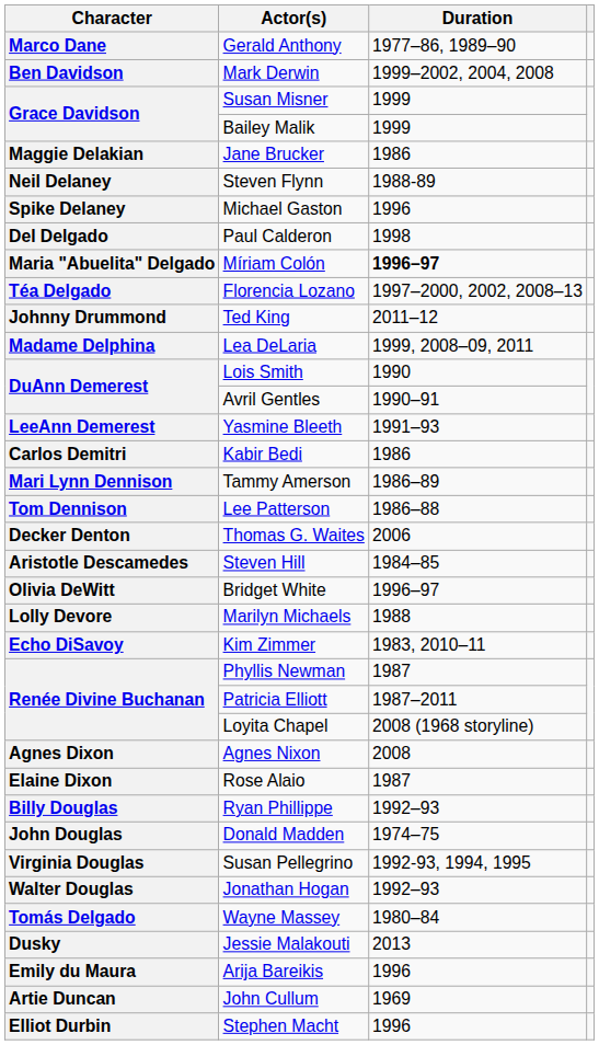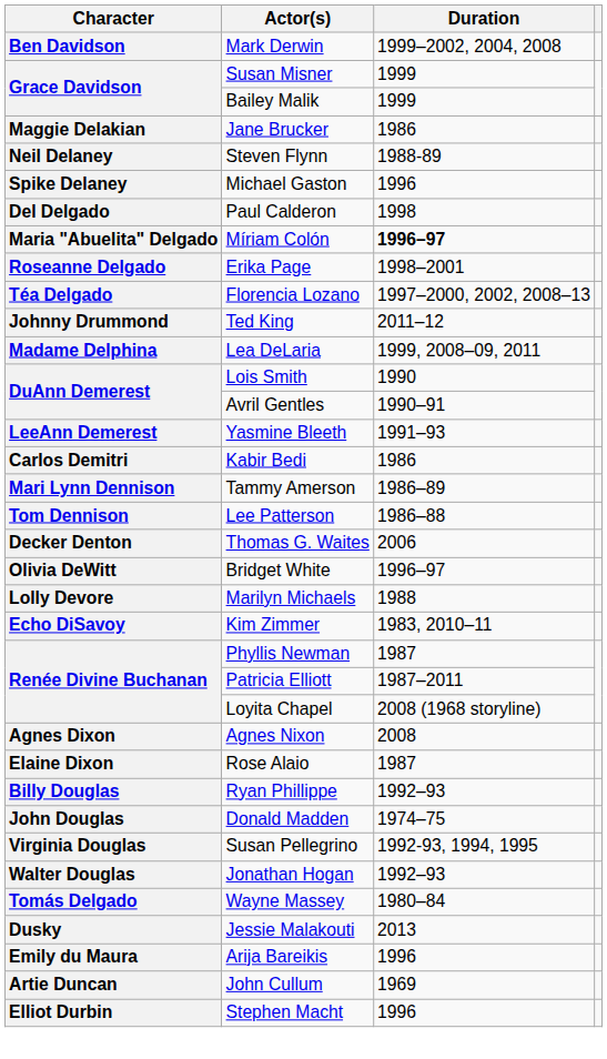- row: Marco Dane | Gerald Anthony | 1977–86, 1989–90
+ row: Roseanne Delgado | Erika Page | 1998–2001
- row: Aristotle Descamedes | Steven Hill | 1984–85
